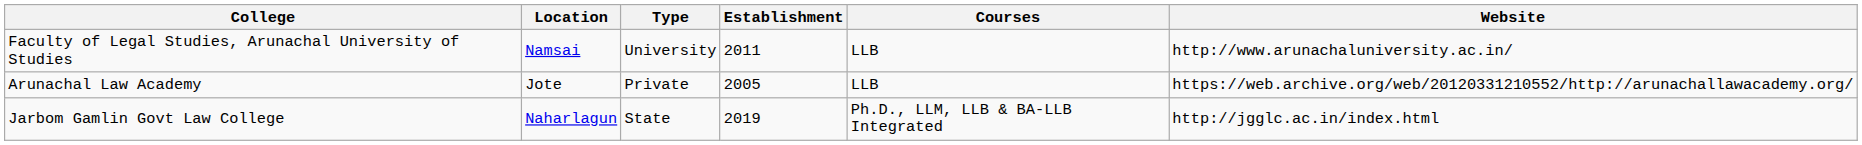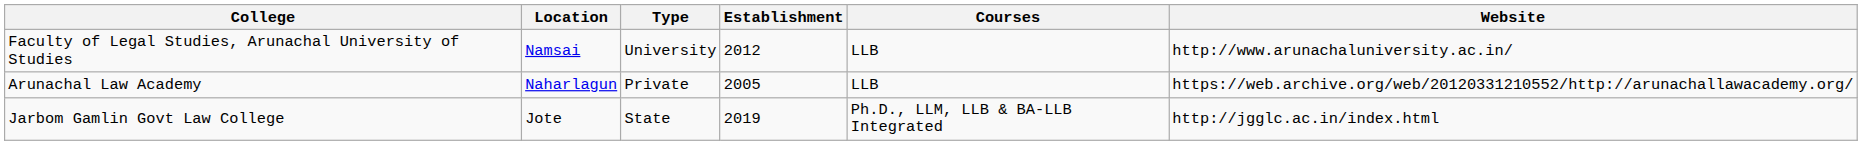Faculty of Legal Studies, Arunachal University of Studies | Establishment: 2011 -> 2012
Arunachal Law Academy | Location: Jote -> Naharlagun
Jarbom Gamlin Govt Law College | Location: Naharlagun -> Jote
